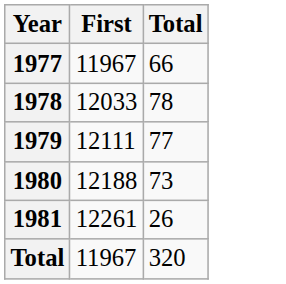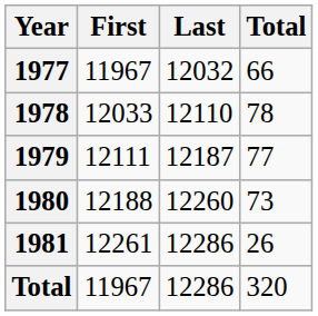+ column: Last | 12032 | 12110 | 12187 | 12260 | 12286 | 12286
